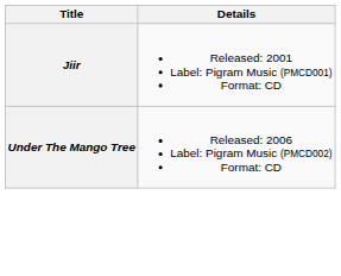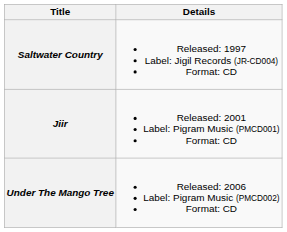+ row: Saltwater Country | Released: 1997 Label: Jigil Records (JR-CD004) Format: CD
